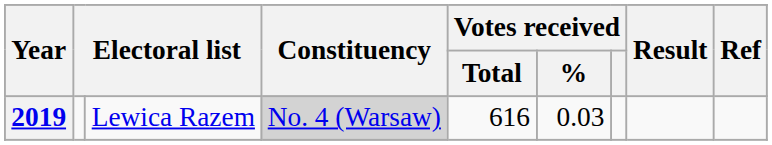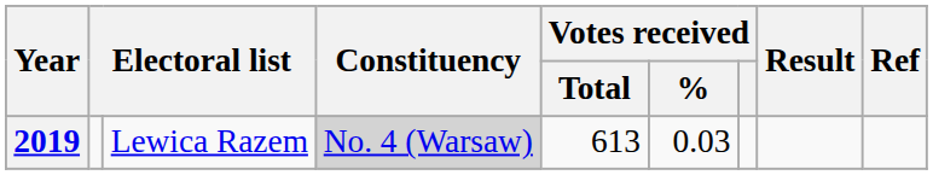2019 | Votes received / Total: 616 -> 613
